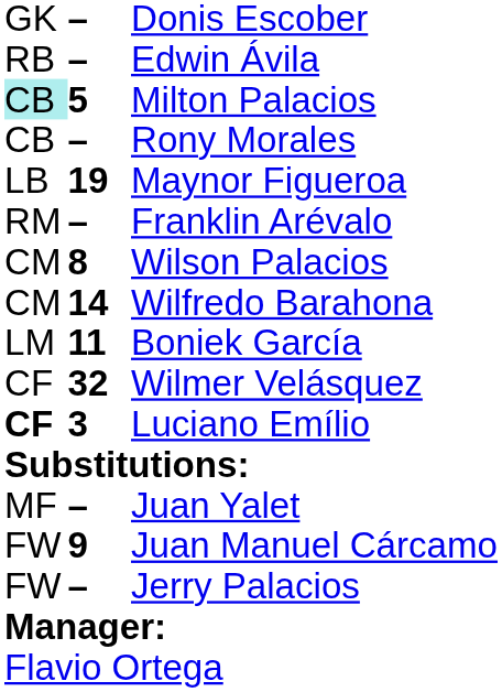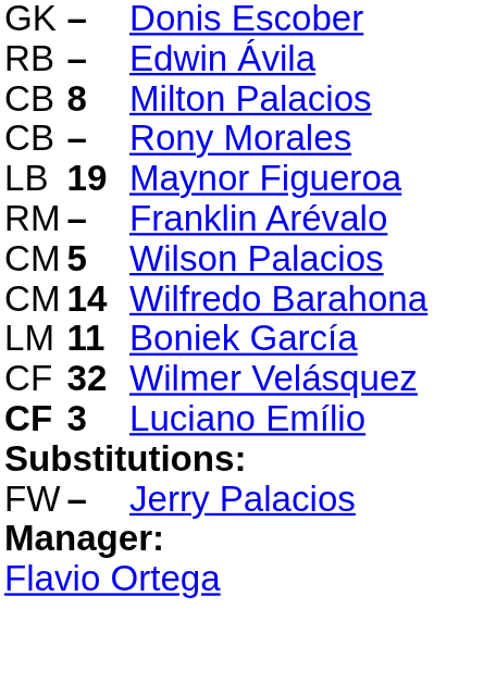Milton Palacios | column 1: paleturquoise background -> no background
Milton Palacios | column 2: 5 -> 8
Wilson Palacios | column 2: 8 -> 5
- row: MF | – | Juan Yalet
- row: FW | 9 | Juan Manuel Cárcamo
